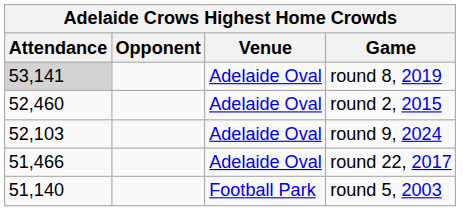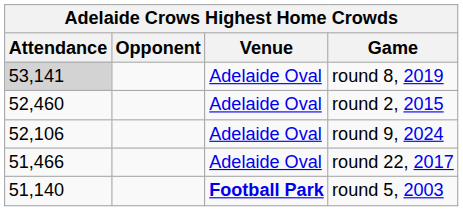round 9, 2024 | Attendance: 52,103 -> 52,106
round 5, 2003 | Venue: normal -> bold
